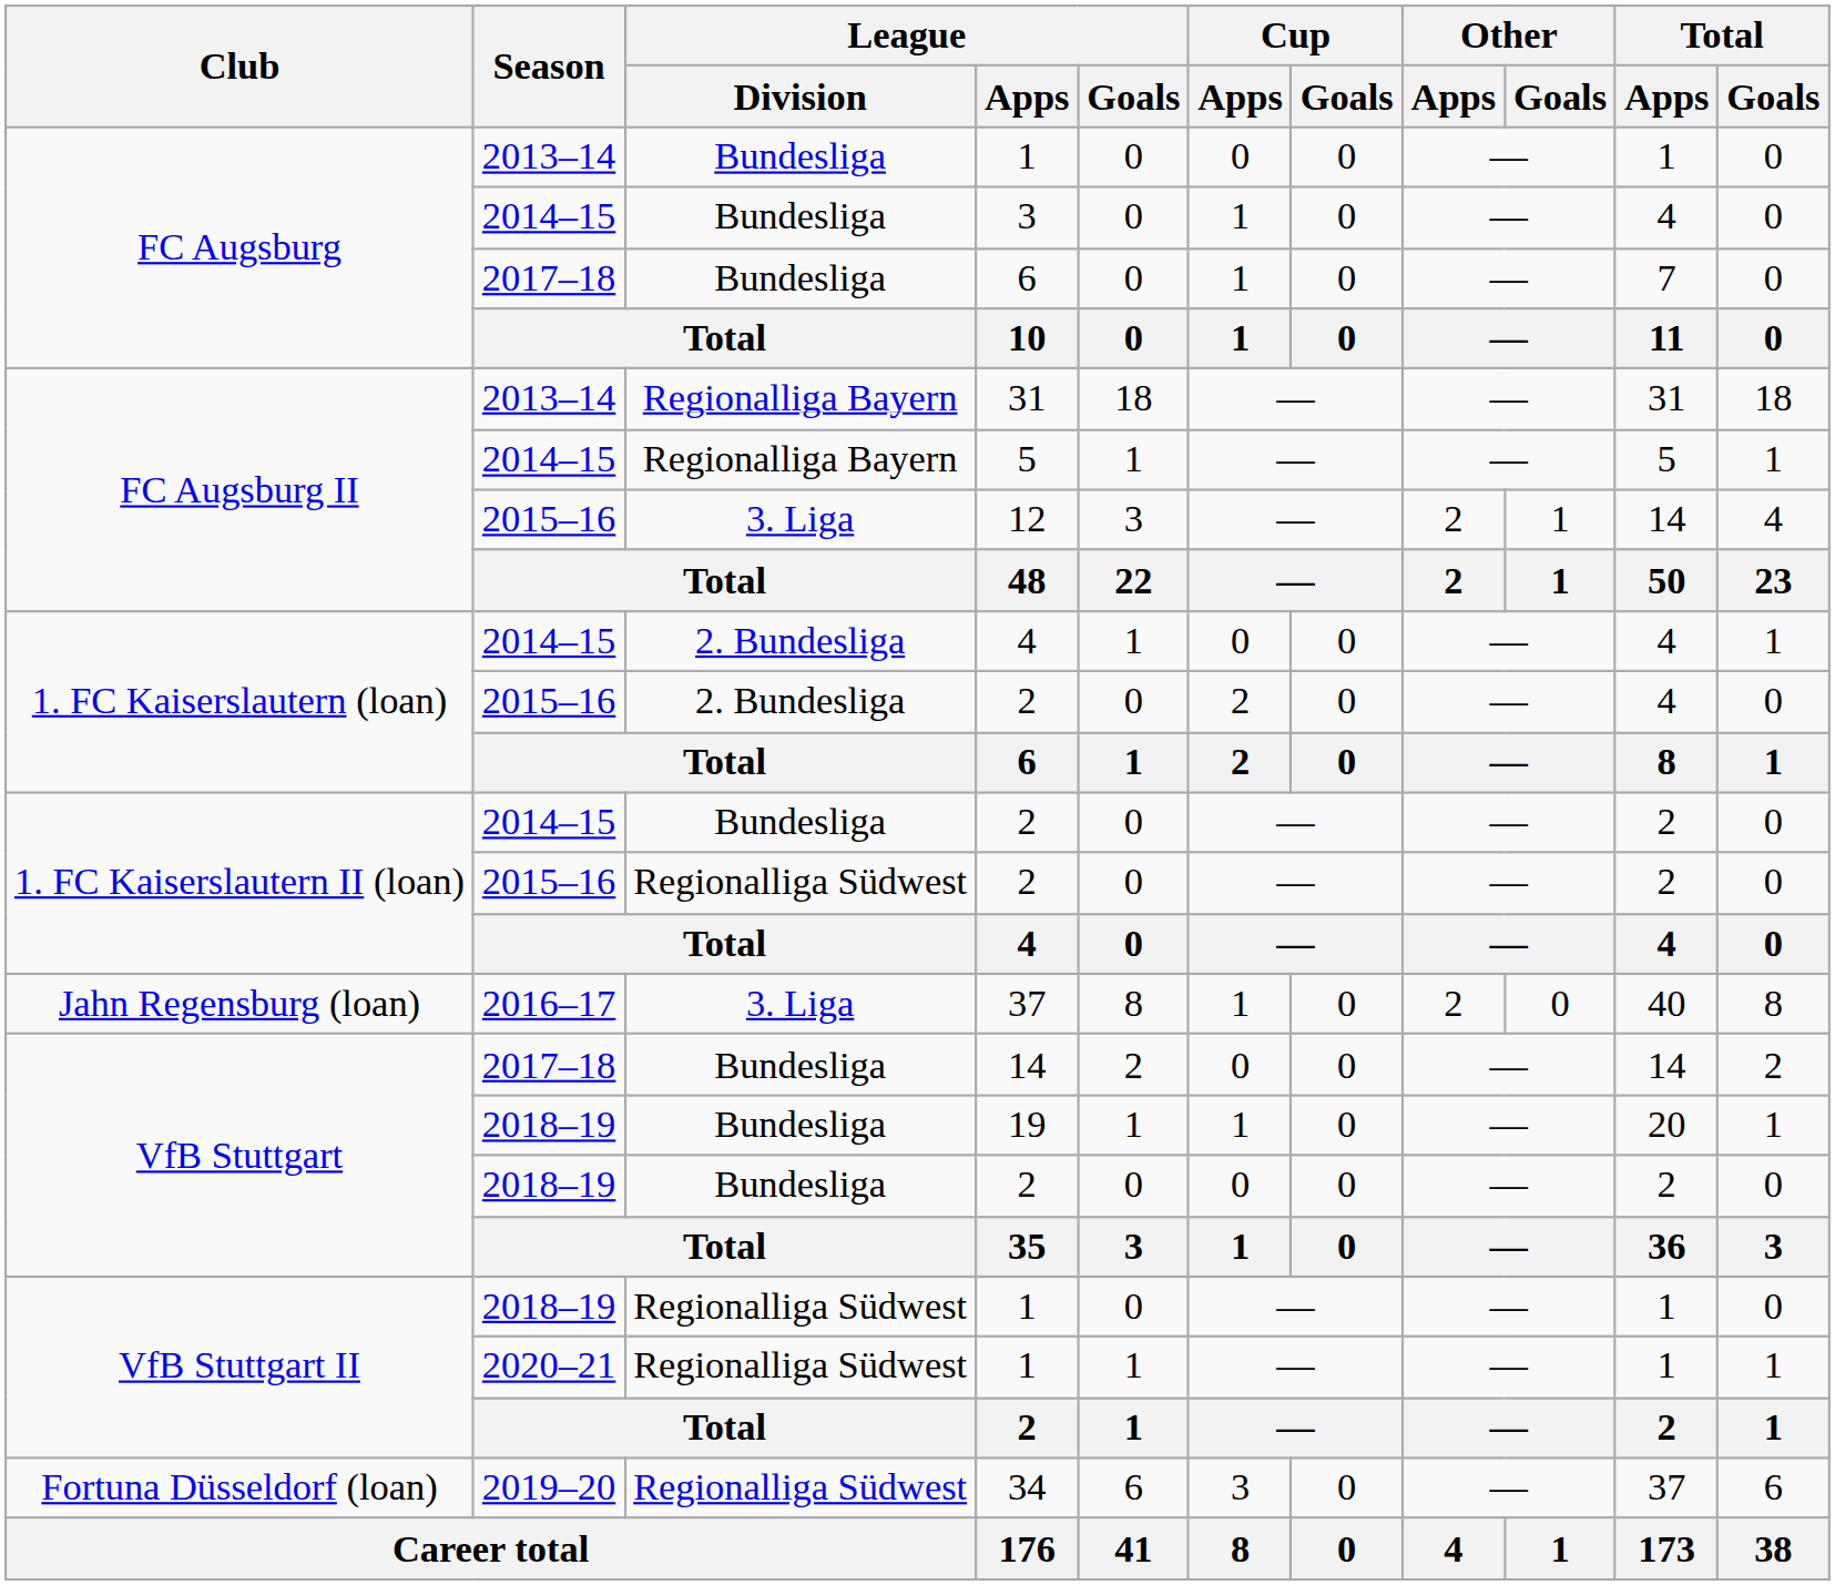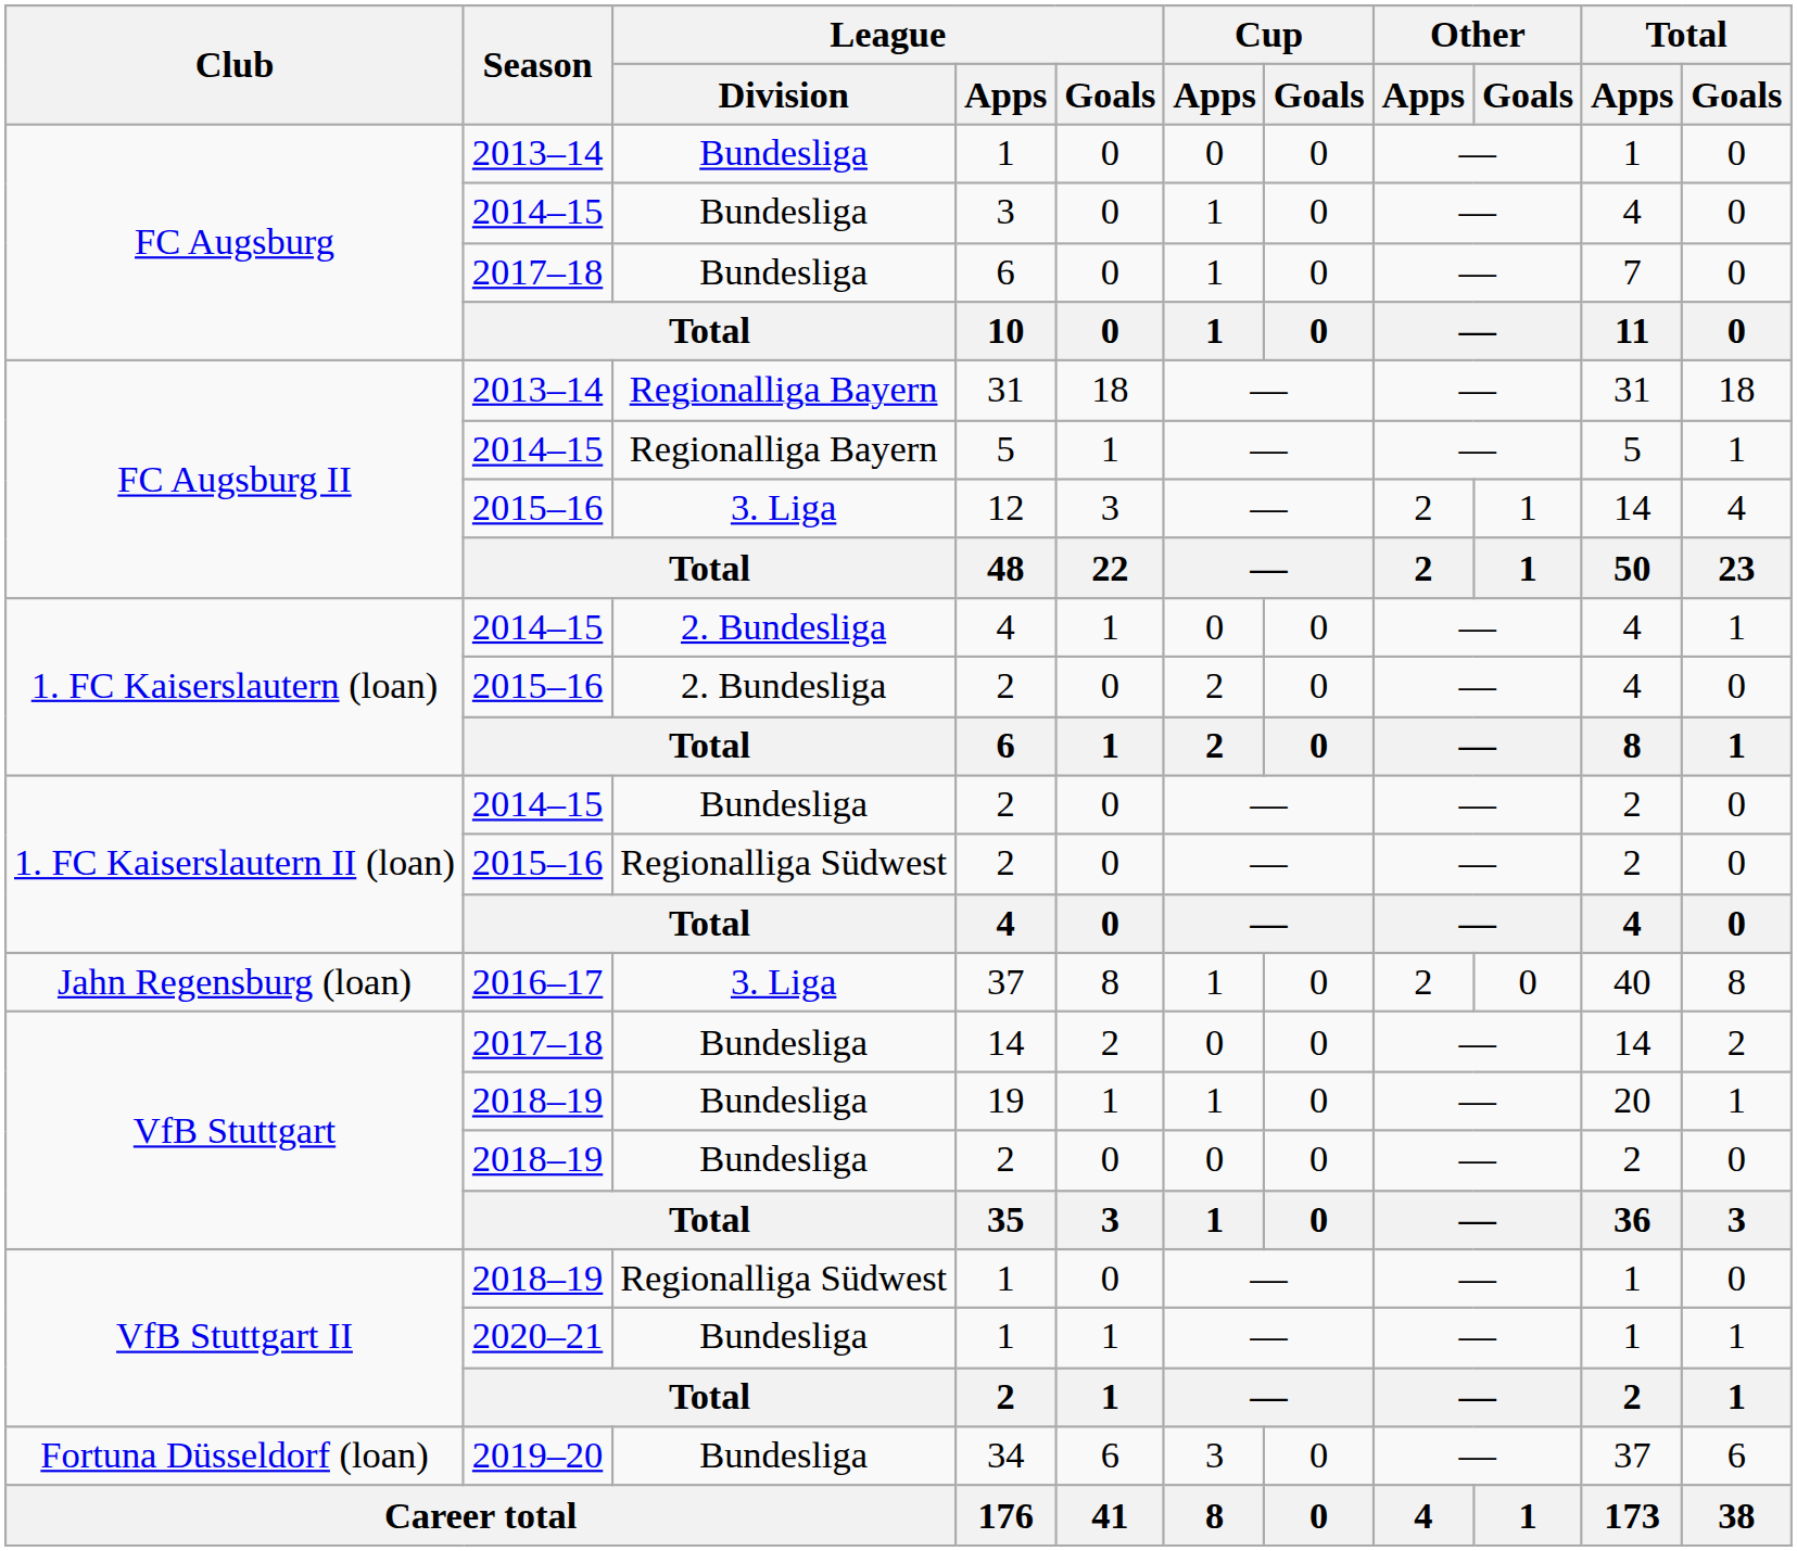2020–21 / 1 | League / Division: Regionalliga Südwest -> Bundesliga
34 | League / Division: Regionalliga Südwest -> Bundesliga
